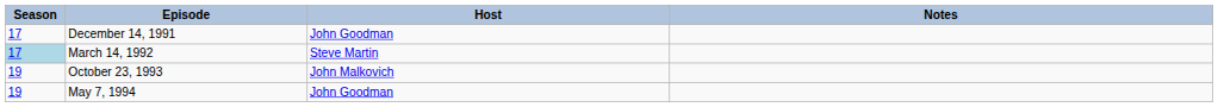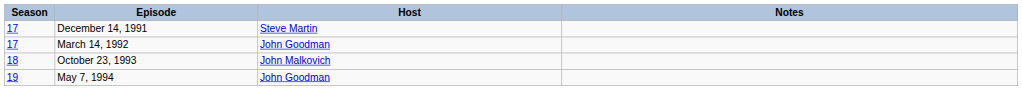December 14, 1991 | Host: John Goodman -> Steve Martin
March 14, 1992 | Season: lightblue background -> no background
March 14, 1992 | Host: Steve Martin -> John Goodman
October 23, 1993 | Season: 19 -> 18
